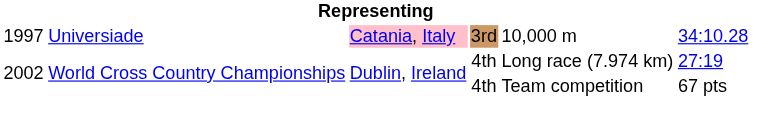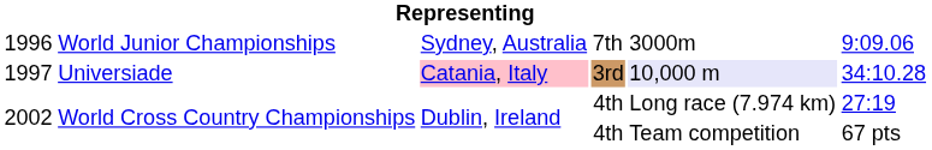+ row: 1996 | World Junior Championships | Sydney, Australia | 7th | 3000m | 9:09.06
1997 | column 5: no background -> lavender background
